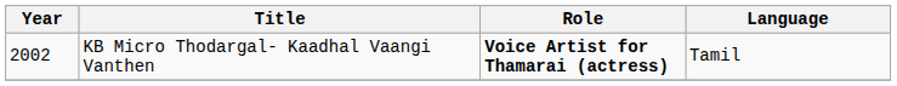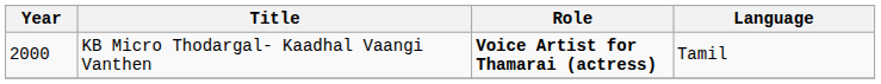KB Micro Thodargal- Kaadhal Vaangi Vanthen | Year: 2002 -> 2000
